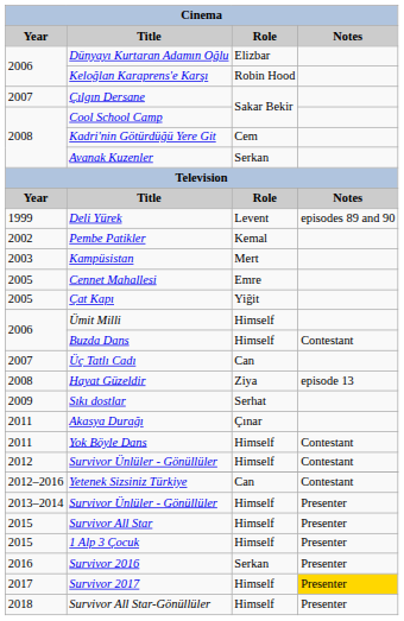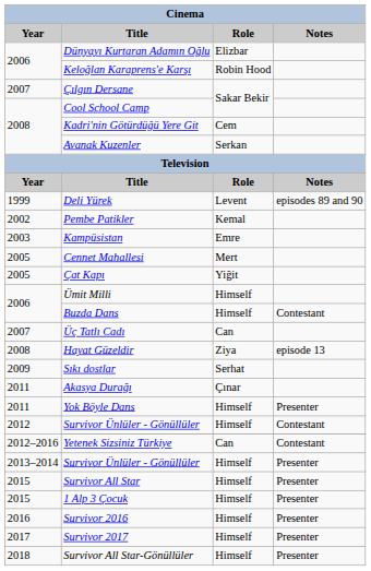Kampüsistan | Role: Mert -> Emre
Cennet Mahallesi | Role: Emre -> Mert
Yok Böyle Dans | Notes: Contestant -> Presenter
Survivor 2016 | Role: Serkan -> Himself
Survivor 2017 | Notes: gold background -> no background
